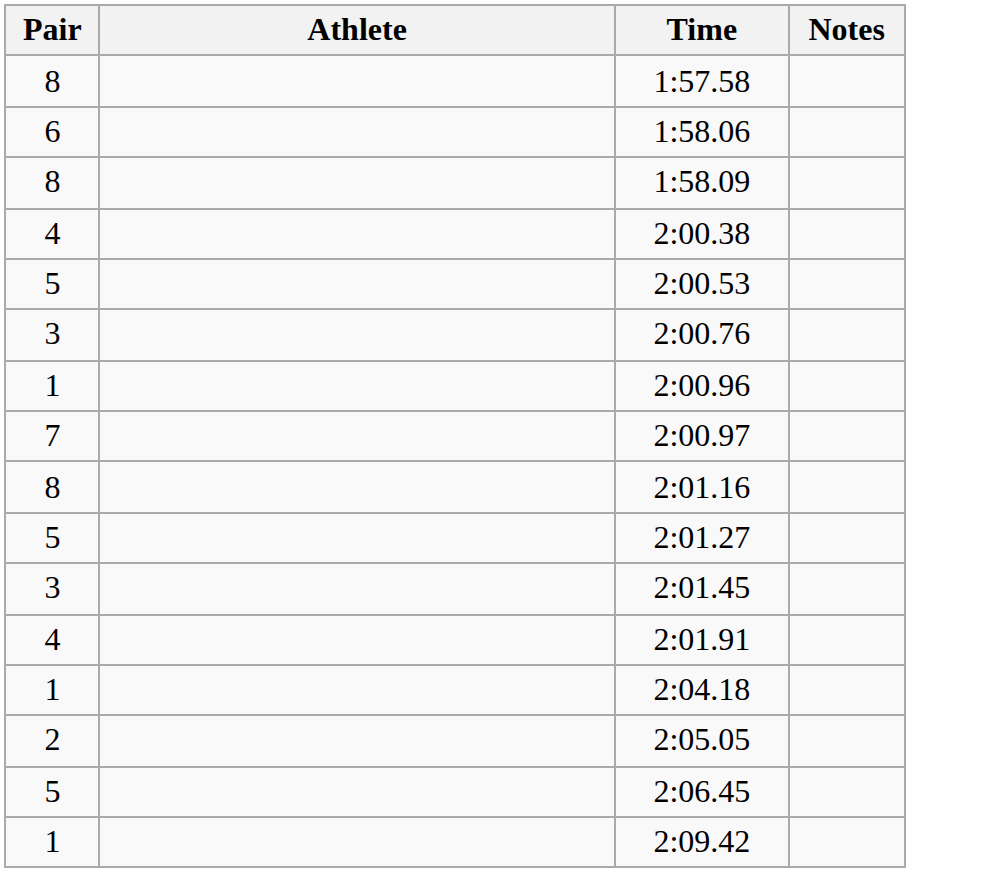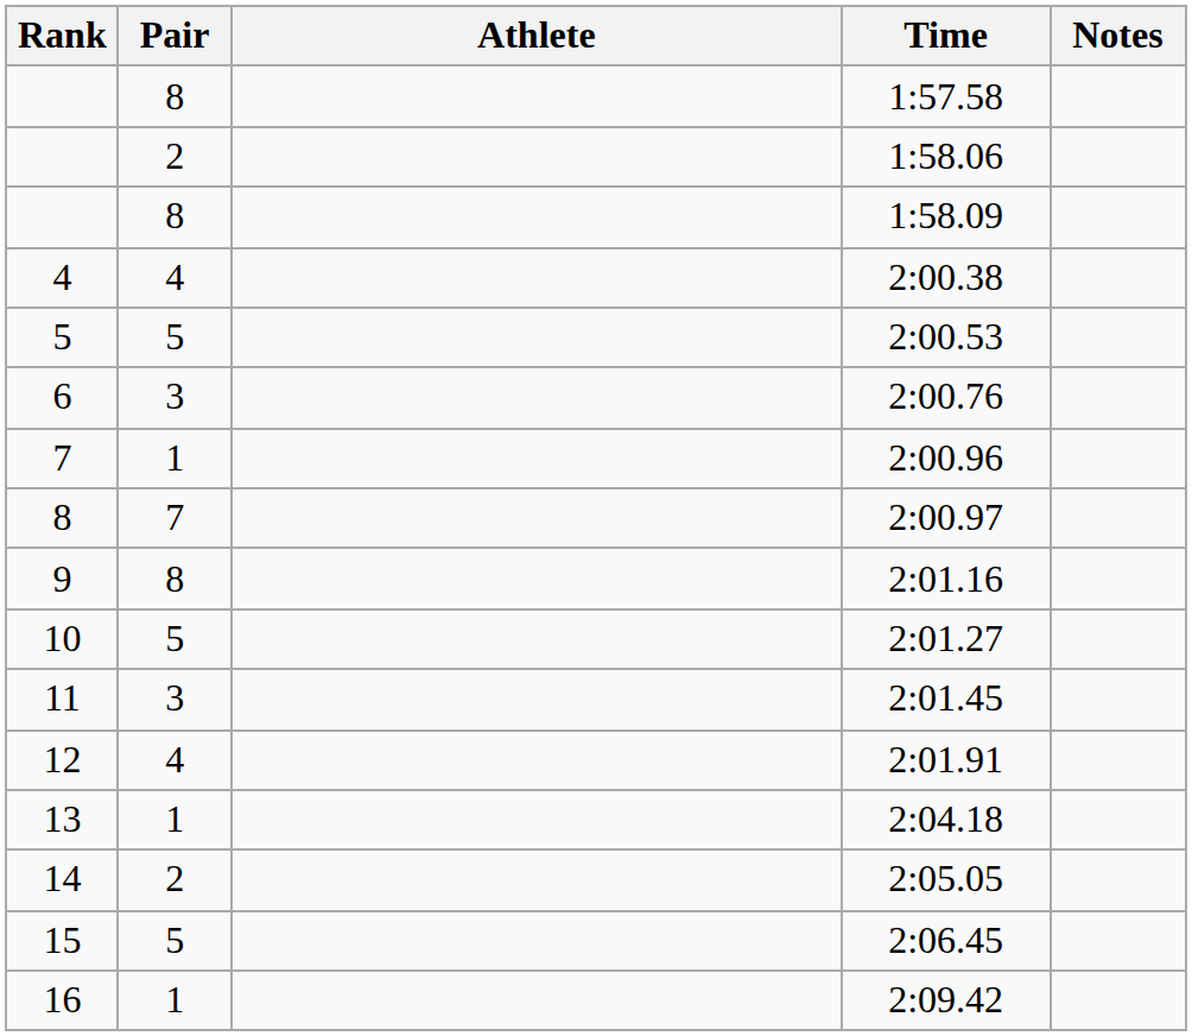+ column: Rank | 4 | 5 | 6 | 7 | 8 | 9 | 10 | 11 | 12 | 13 | 14 | 15 | 16
1:58.06 | Pair: 6 -> 2
